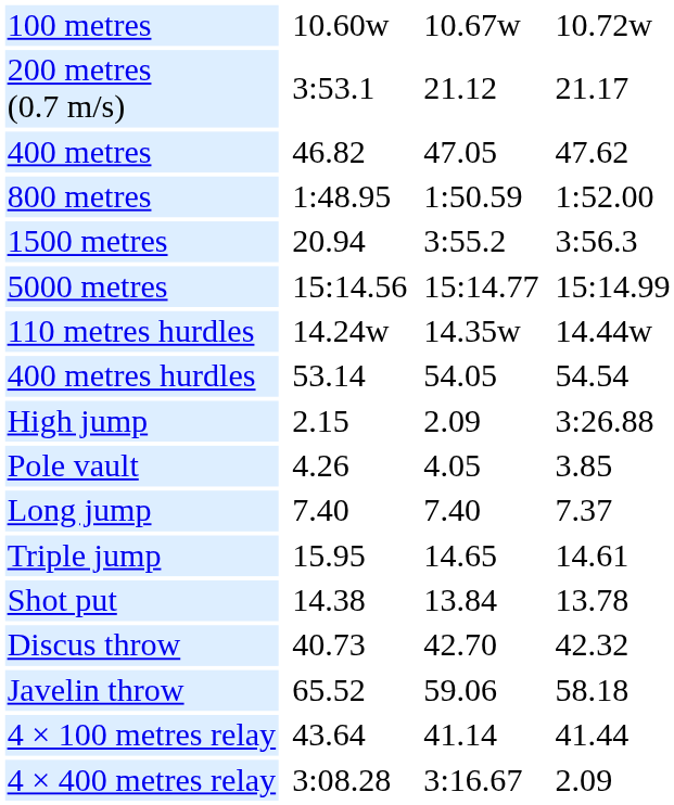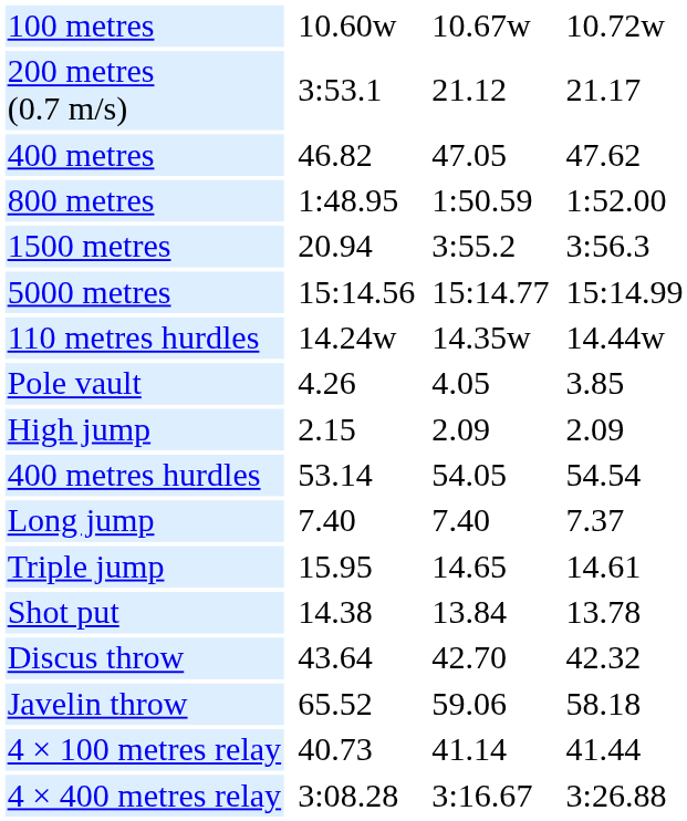rows swapped: 400 metres hurdles <-> Pole vault
High jump | column 7: 3:26.88 -> 2.09
Discus throw | column 3: 40.73 -> 43.64
4 × 100 metres relay | column 3: 43.64 -> 40.73
4 × 400 metres relay | column 7: 2.09 -> 3:26.88
